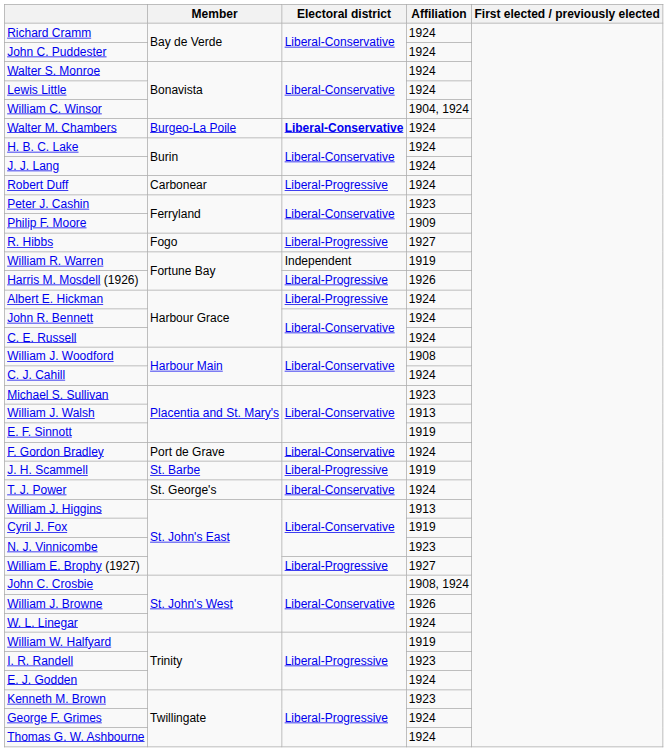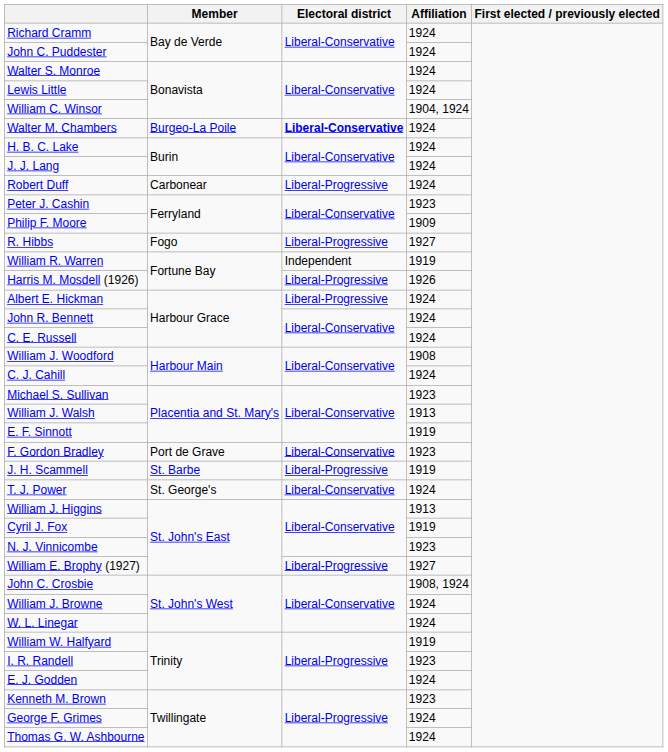F. Gordon Bradley | Affiliation: 1924 -> 1923
William J. Browne | Affiliation: 1926 -> 1924
